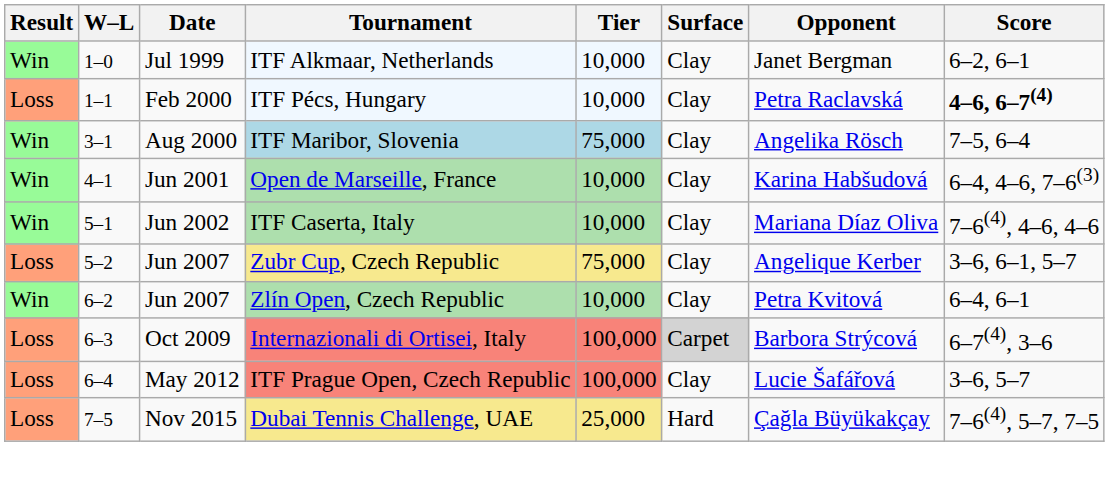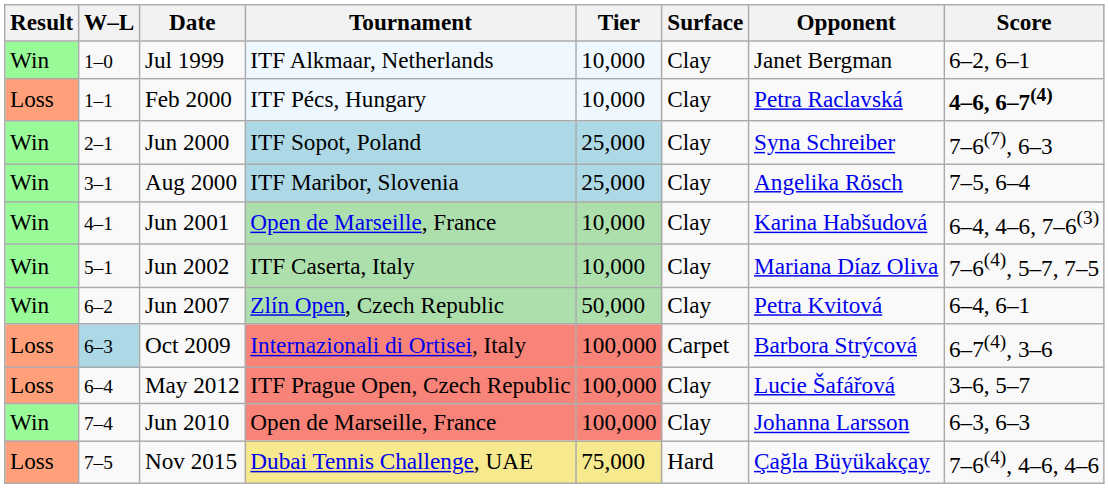+ row: Win | 2–1 | Jun 2000 | ITF Sopot, Poland | 25,000 | Clay | Syna Schreiber | 7–6(7), 6–3
Aug 2000 | Tier: 75,000 -> 25,000
Jun 2002 | Score: 7–6(4), 4–6, 4–6 -> 7–6(4), 5–7, 7–5
- row: Loss | 5–2 | Jun 2007 | Zubr Cup, Czech Republic | 75,000 | Clay | Angelique Kerber | 3–6, 6–1, 5–7
Jun 2007 / Zlín Open, Czech Republic | Tier: 10,000 -> 50,000
Oct 2009 | W–L: no background -> lightblue background
Oct 2009 | Surface: lightgrey background -> no background
+ row: Win | 7–4 | Jun 2010 | Open de Marseille, France | 100,000 | Clay | Johanna Larsson | 6–3, 6–3
Nov 2015 | Tier: 25,000 -> 75,000
Nov 2015 | Score: 7–6(4), 5–7, 7–5 -> 7–6(4), 4–6, 4–6
